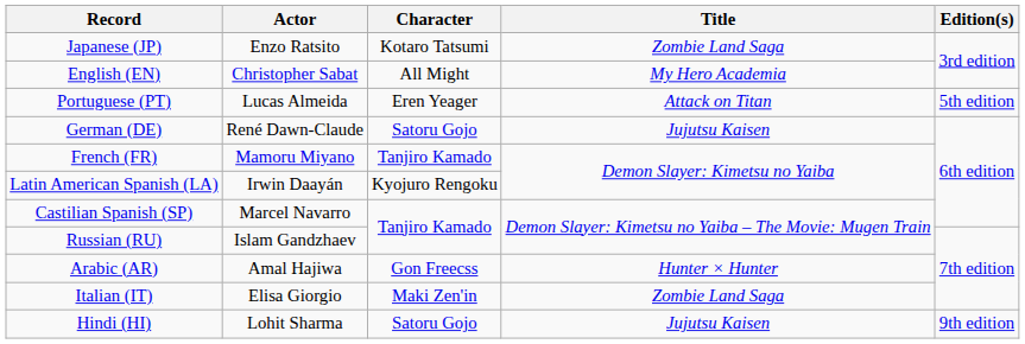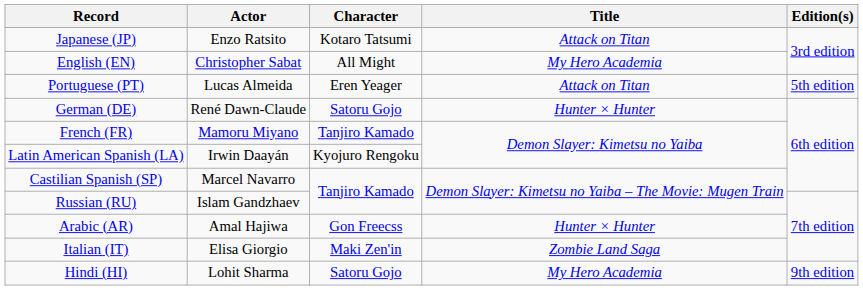Japanese (JP) | Title: Zombie Land Saga -> Attack on Titan
German (DE) | Title: Jujutsu Kaisen -> Hunter × Hunter
Hindi (HI) | Title: Jujutsu Kaisen -> My Hero Academia
